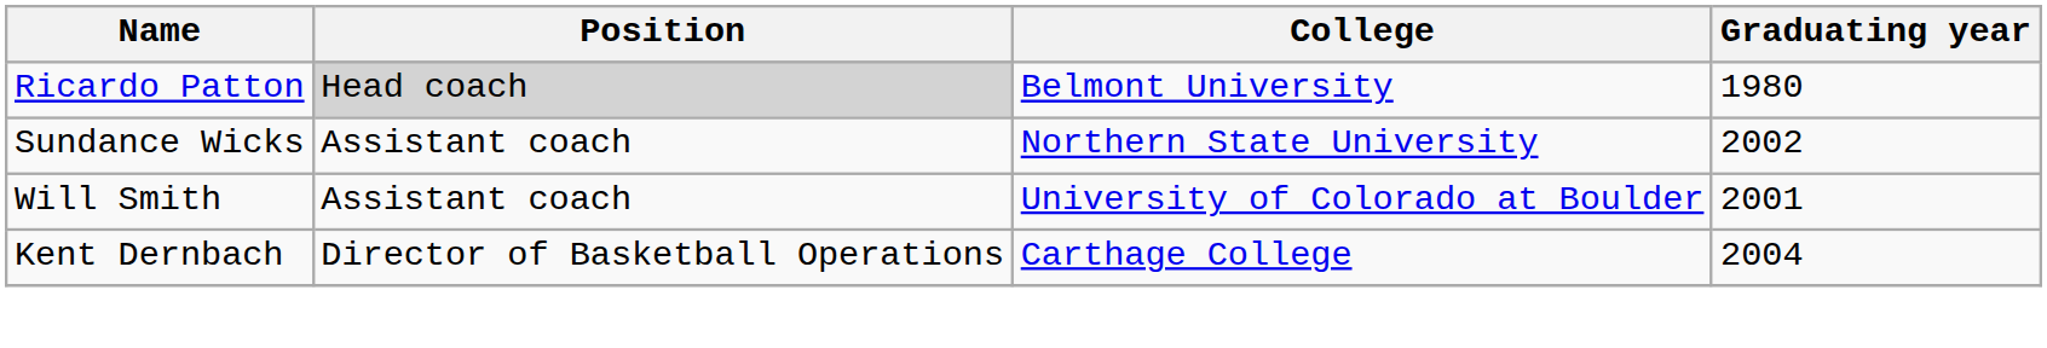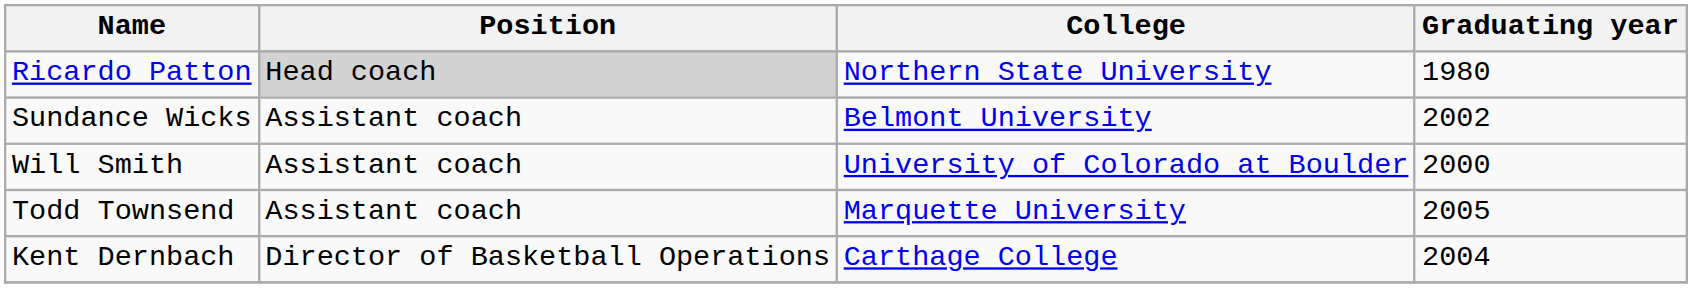Ricardo Patton | College: Belmont University -> Northern State University
Sundance Wicks | College: Northern State University -> Belmont University
Will Smith | Graduating year: 2001 -> 2000
+ row: Todd Townsend | Assistant coach | Marquette University | 2005
